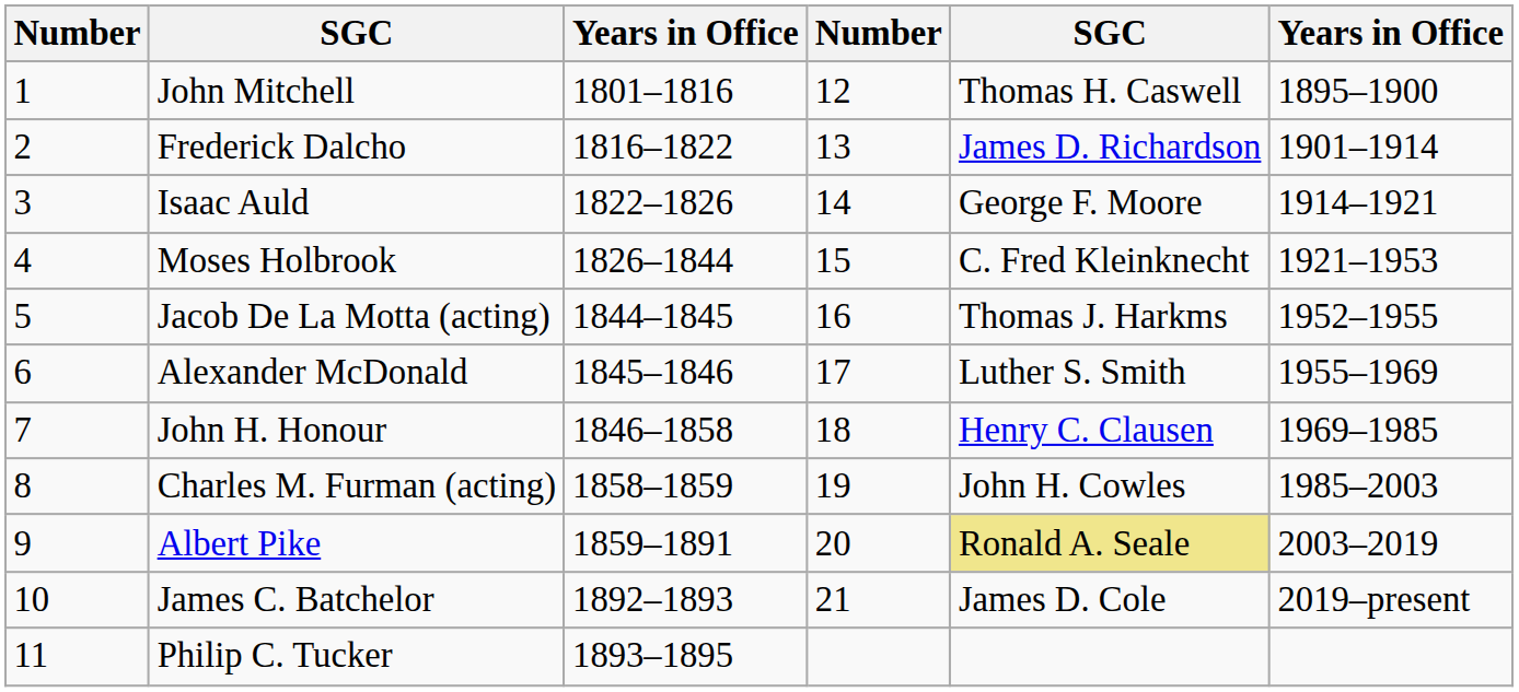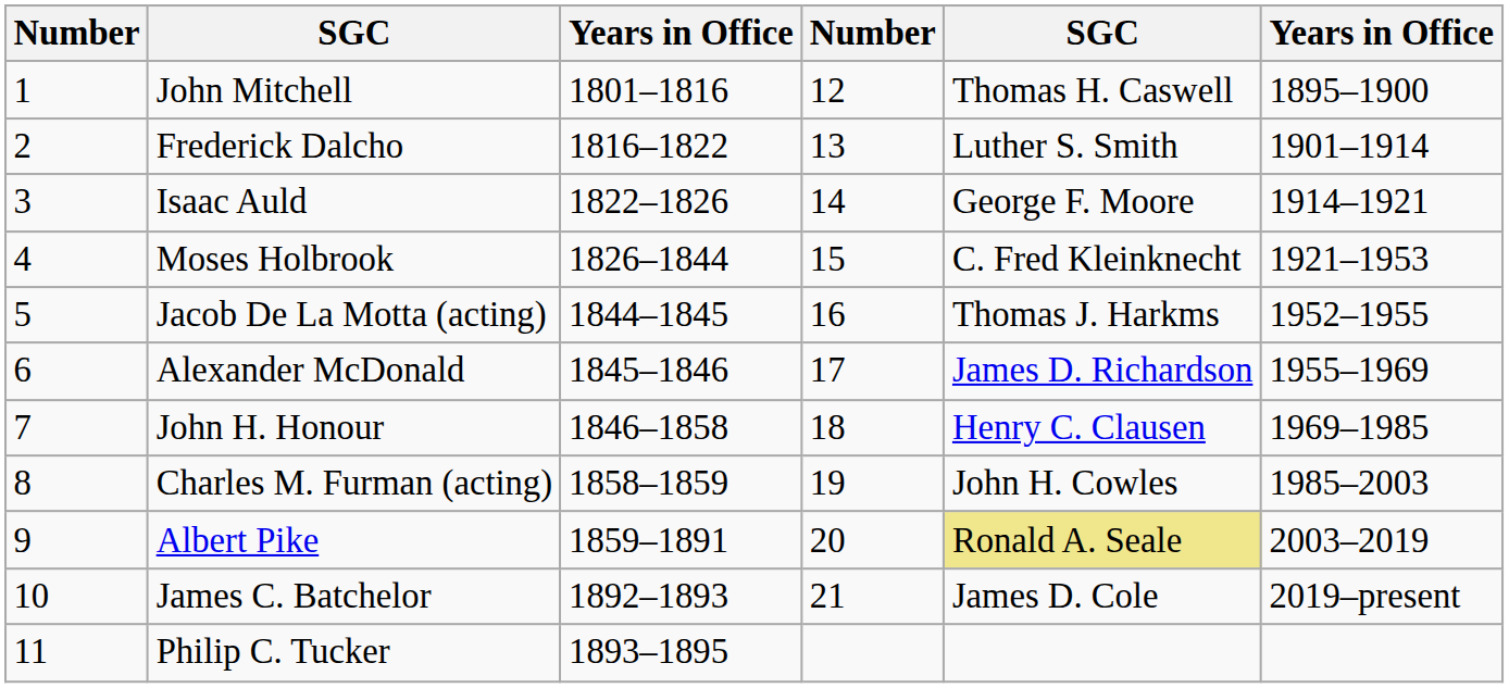Frederick Dalcho | column 5: James D. Richardson -> Luther S. Smith
Alexander McDonald | column 5: Luther S. Smith -> James D. Richardson
